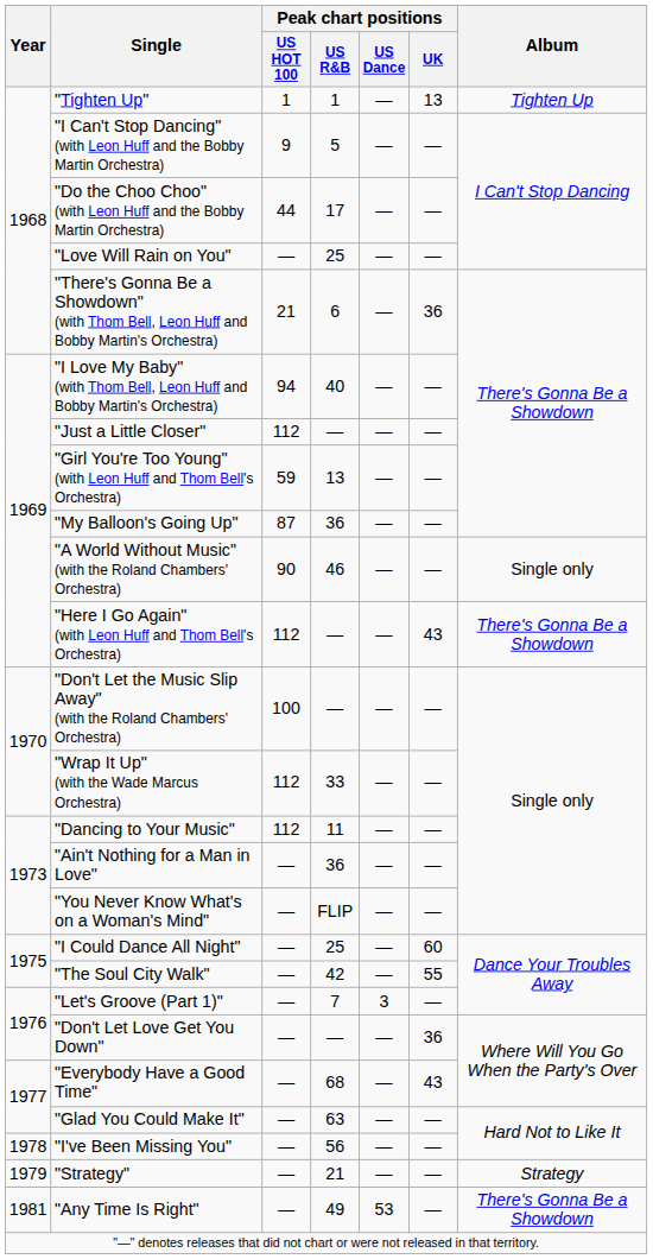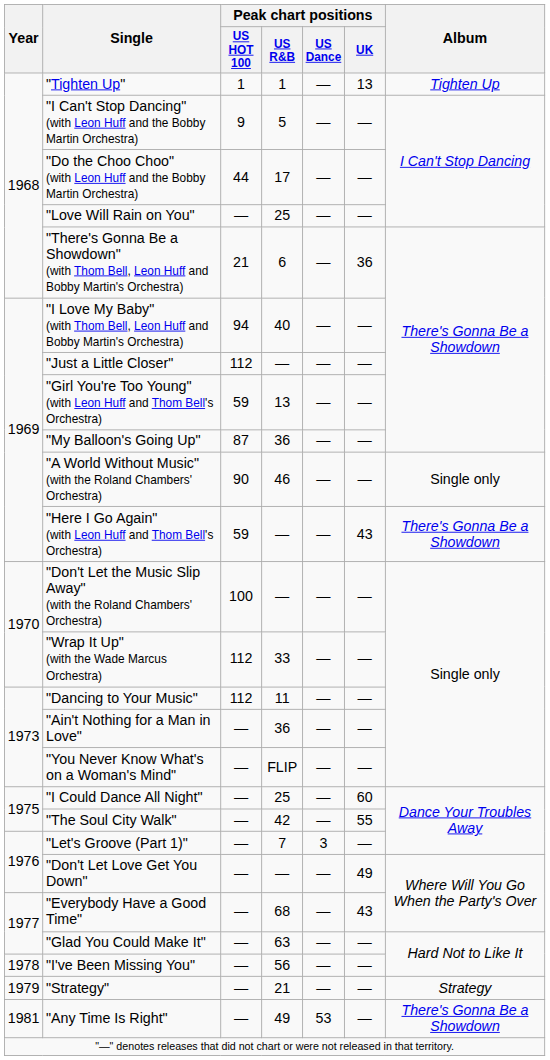"Here I Go Again" (with Leon Huff and Thom Bell's Orchestra) | Peak chart positions / US HOT 100: 112 -> 59
"Don't Let Love Get You Down" | Peak chart positions / UK: 36 -> 49
